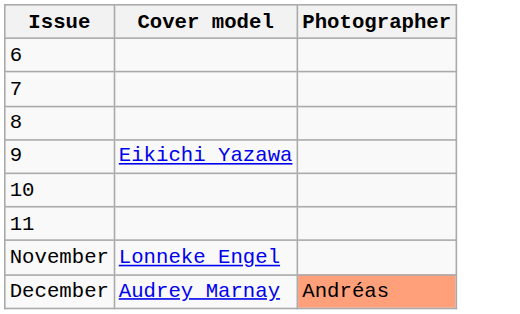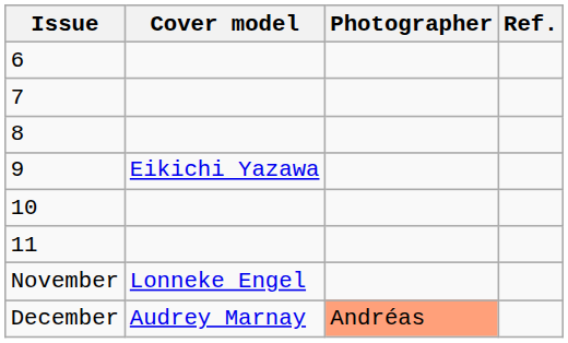+ column: Ref.
